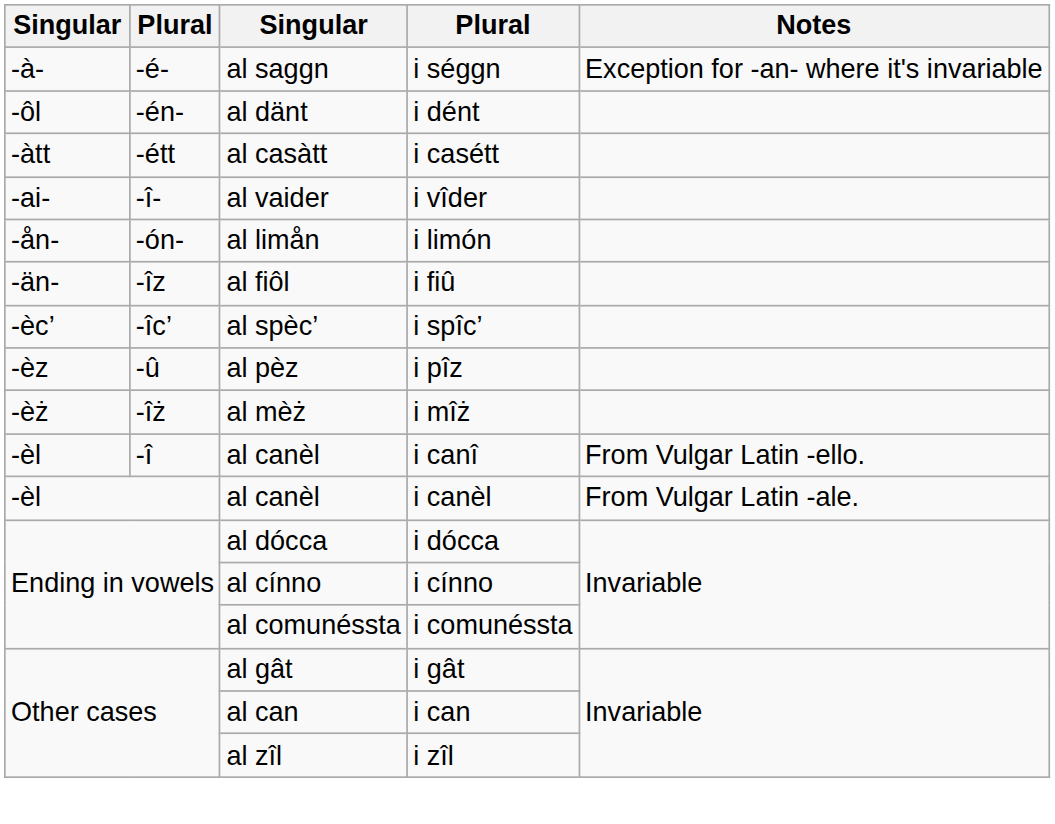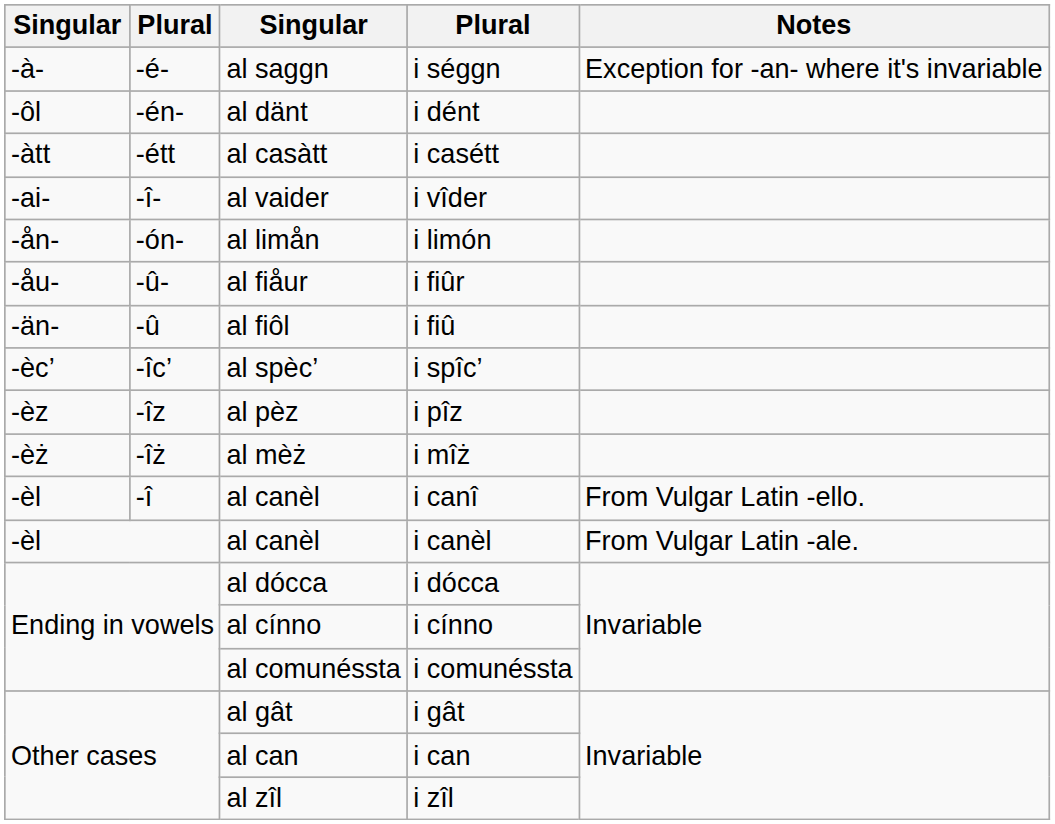+ row: -åu- | -û- | al fiåur | i fiûr
i fiû | column 2: -îz -> -û
i pîz | column 2: -û -> -îz
